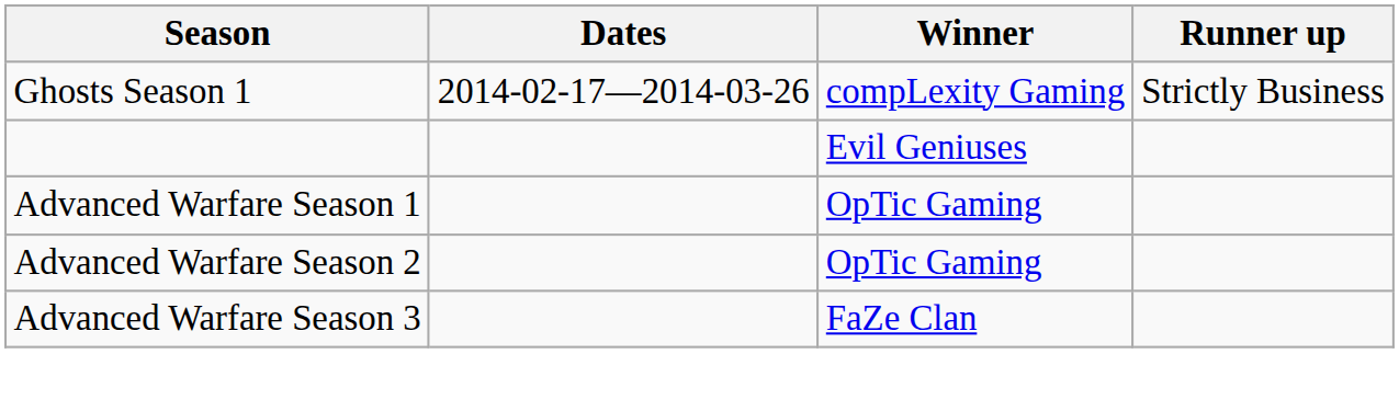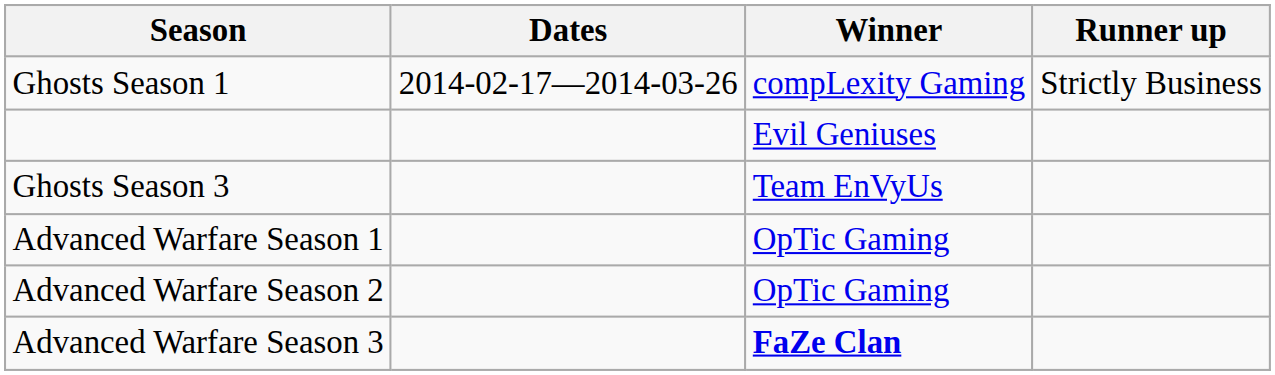+ row: Ghosts Season 3 | Team EnVyUs
Advanced Warfare Season 3 | Winner: normal -> bold
